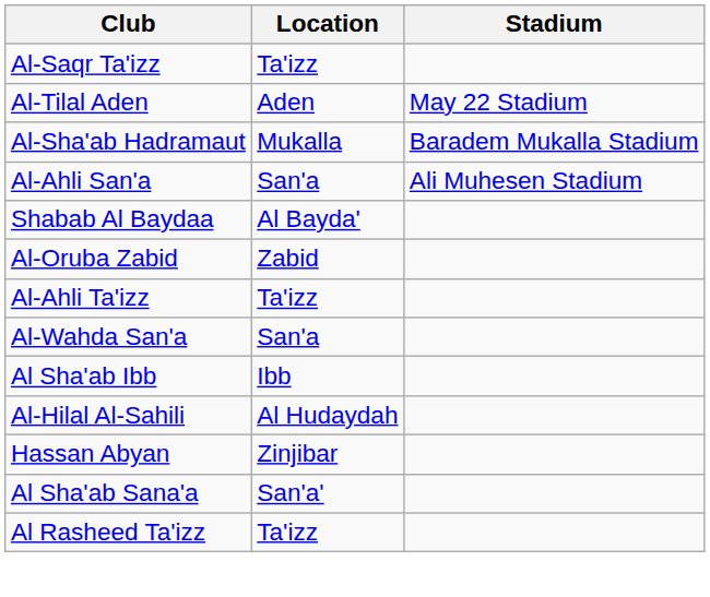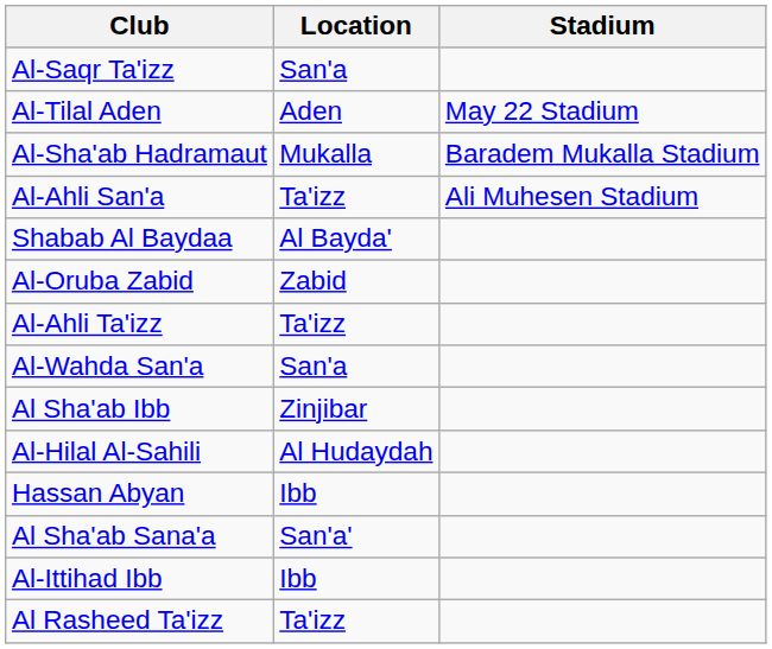Al-Saqr Ta'izz | Location: Ta'izz -> San'a
Al-Ahli San'a | Location: San'a -> Ta'izz
Al Sha'ab Ibb | Location: Ibb -> Zinjibar
Hassan Abyan | Location: Zinjibar -> Ibb
+ row: Al-Ittihad Ibb | Ibb
